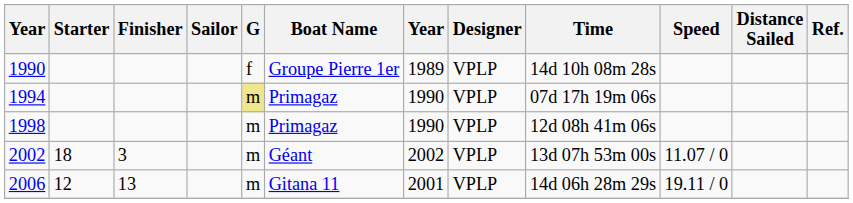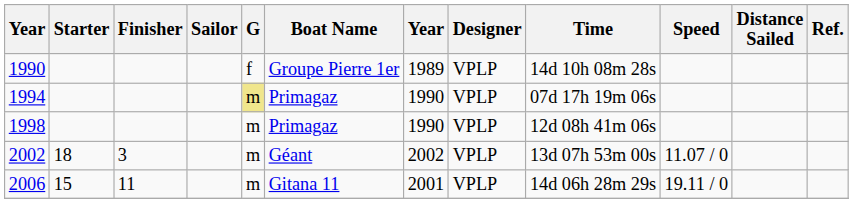2006 | Starter: 12 -> 15
2006 | Finisher: 13 -> 11
